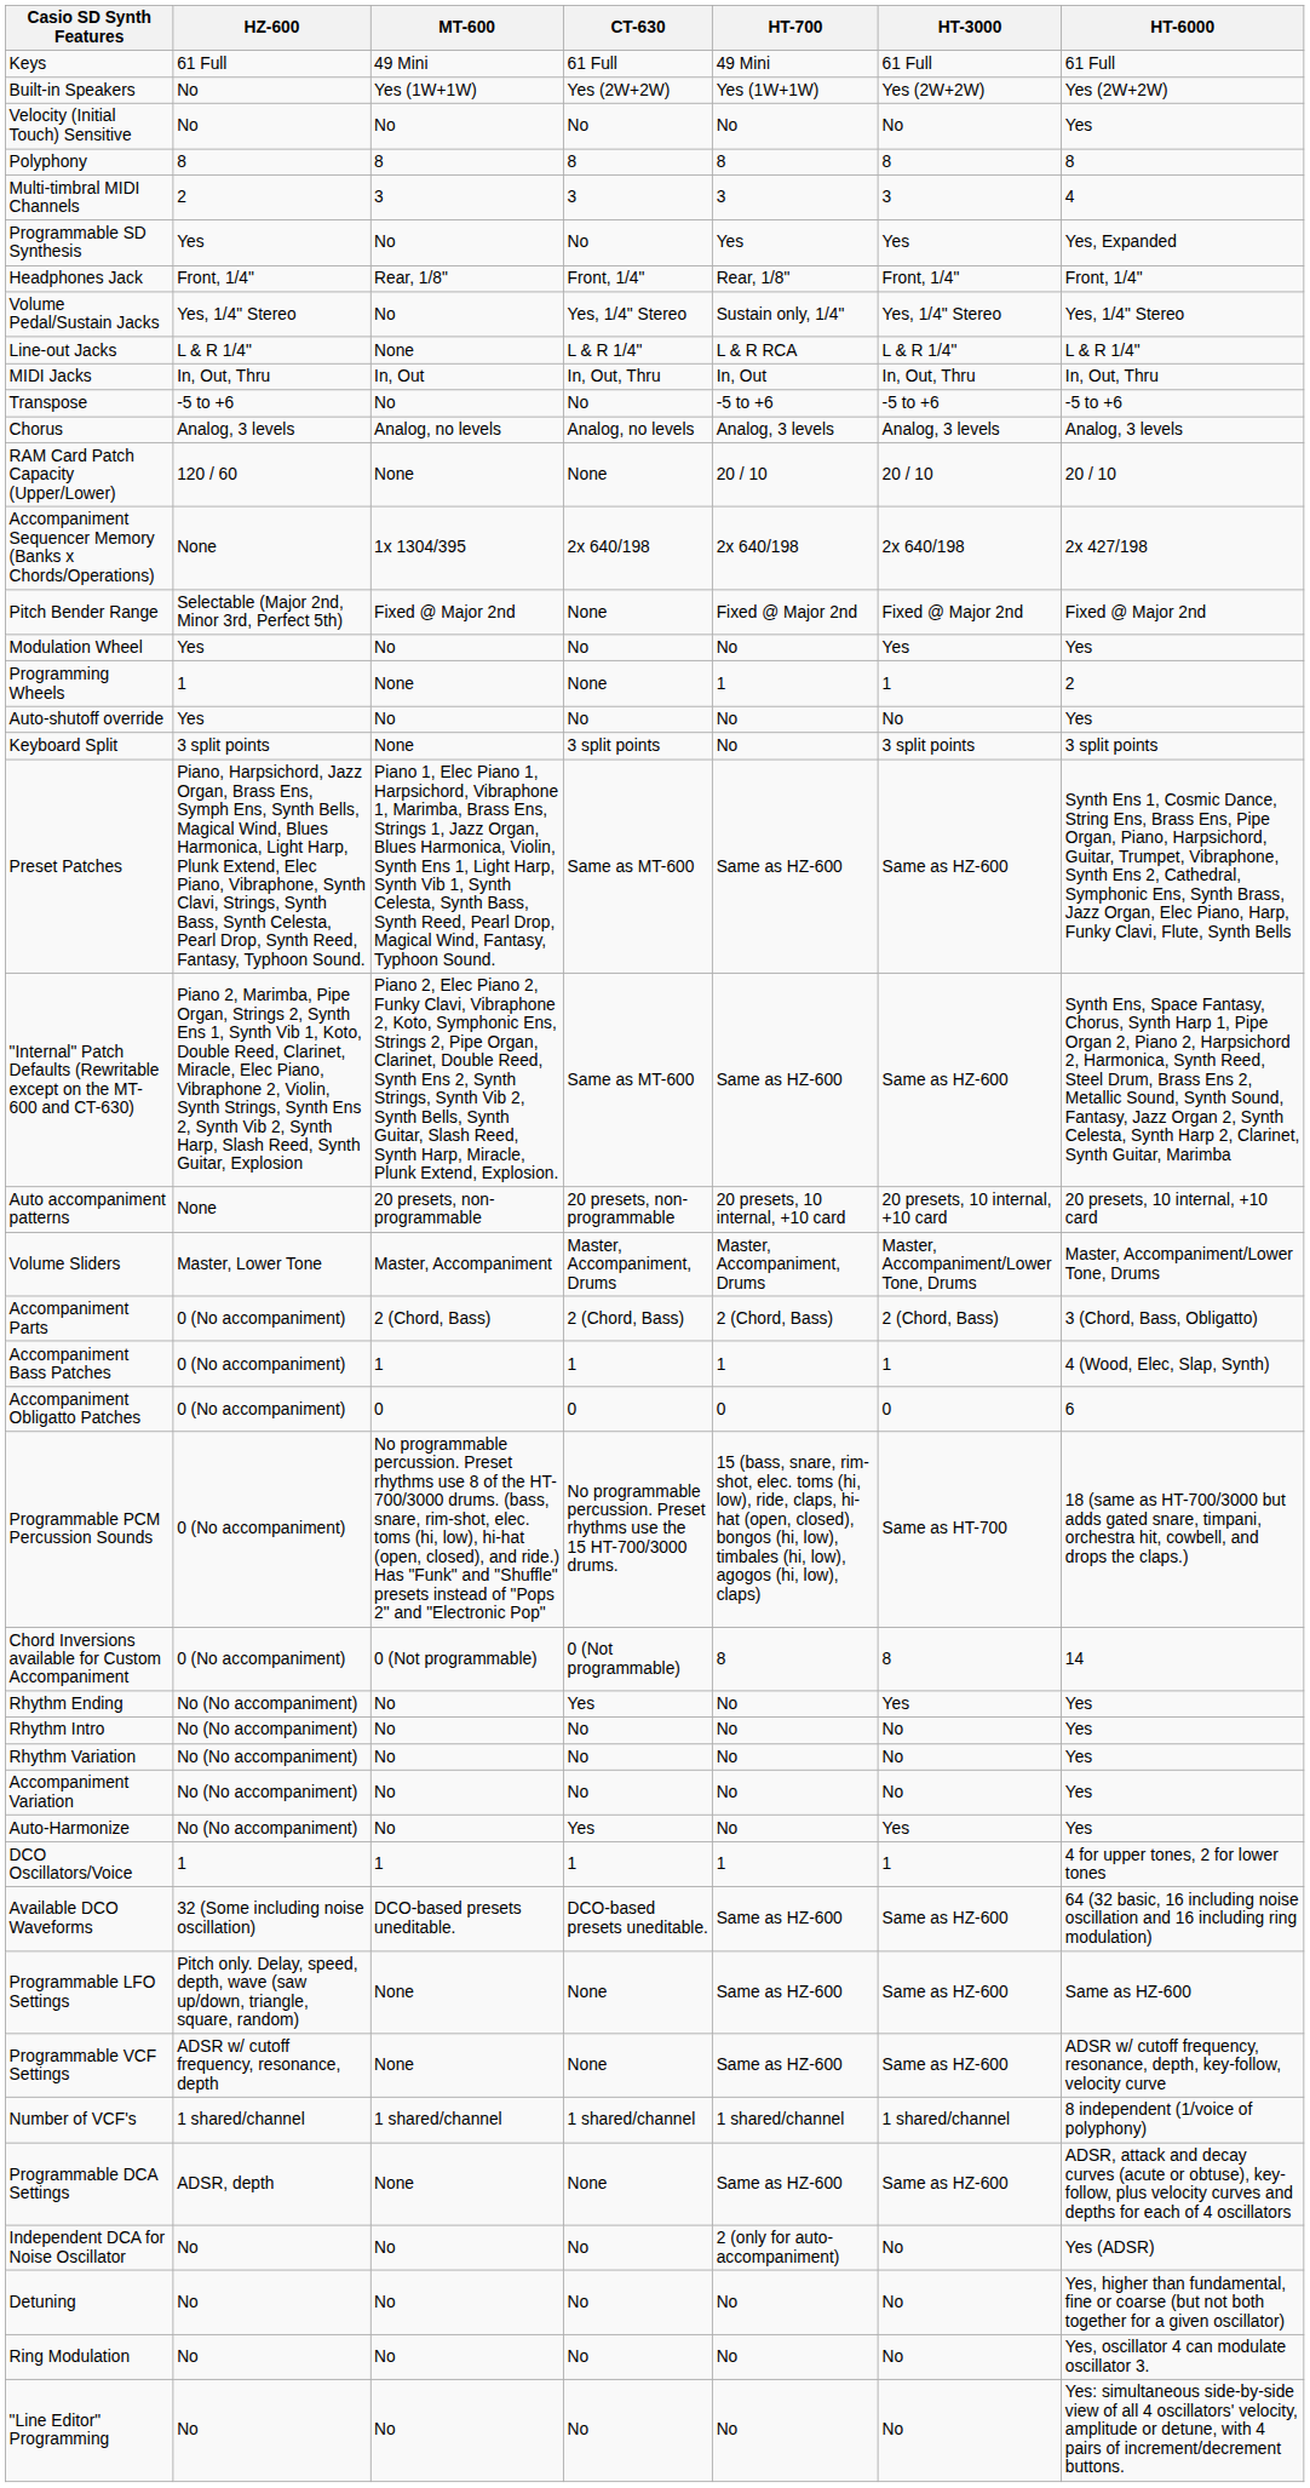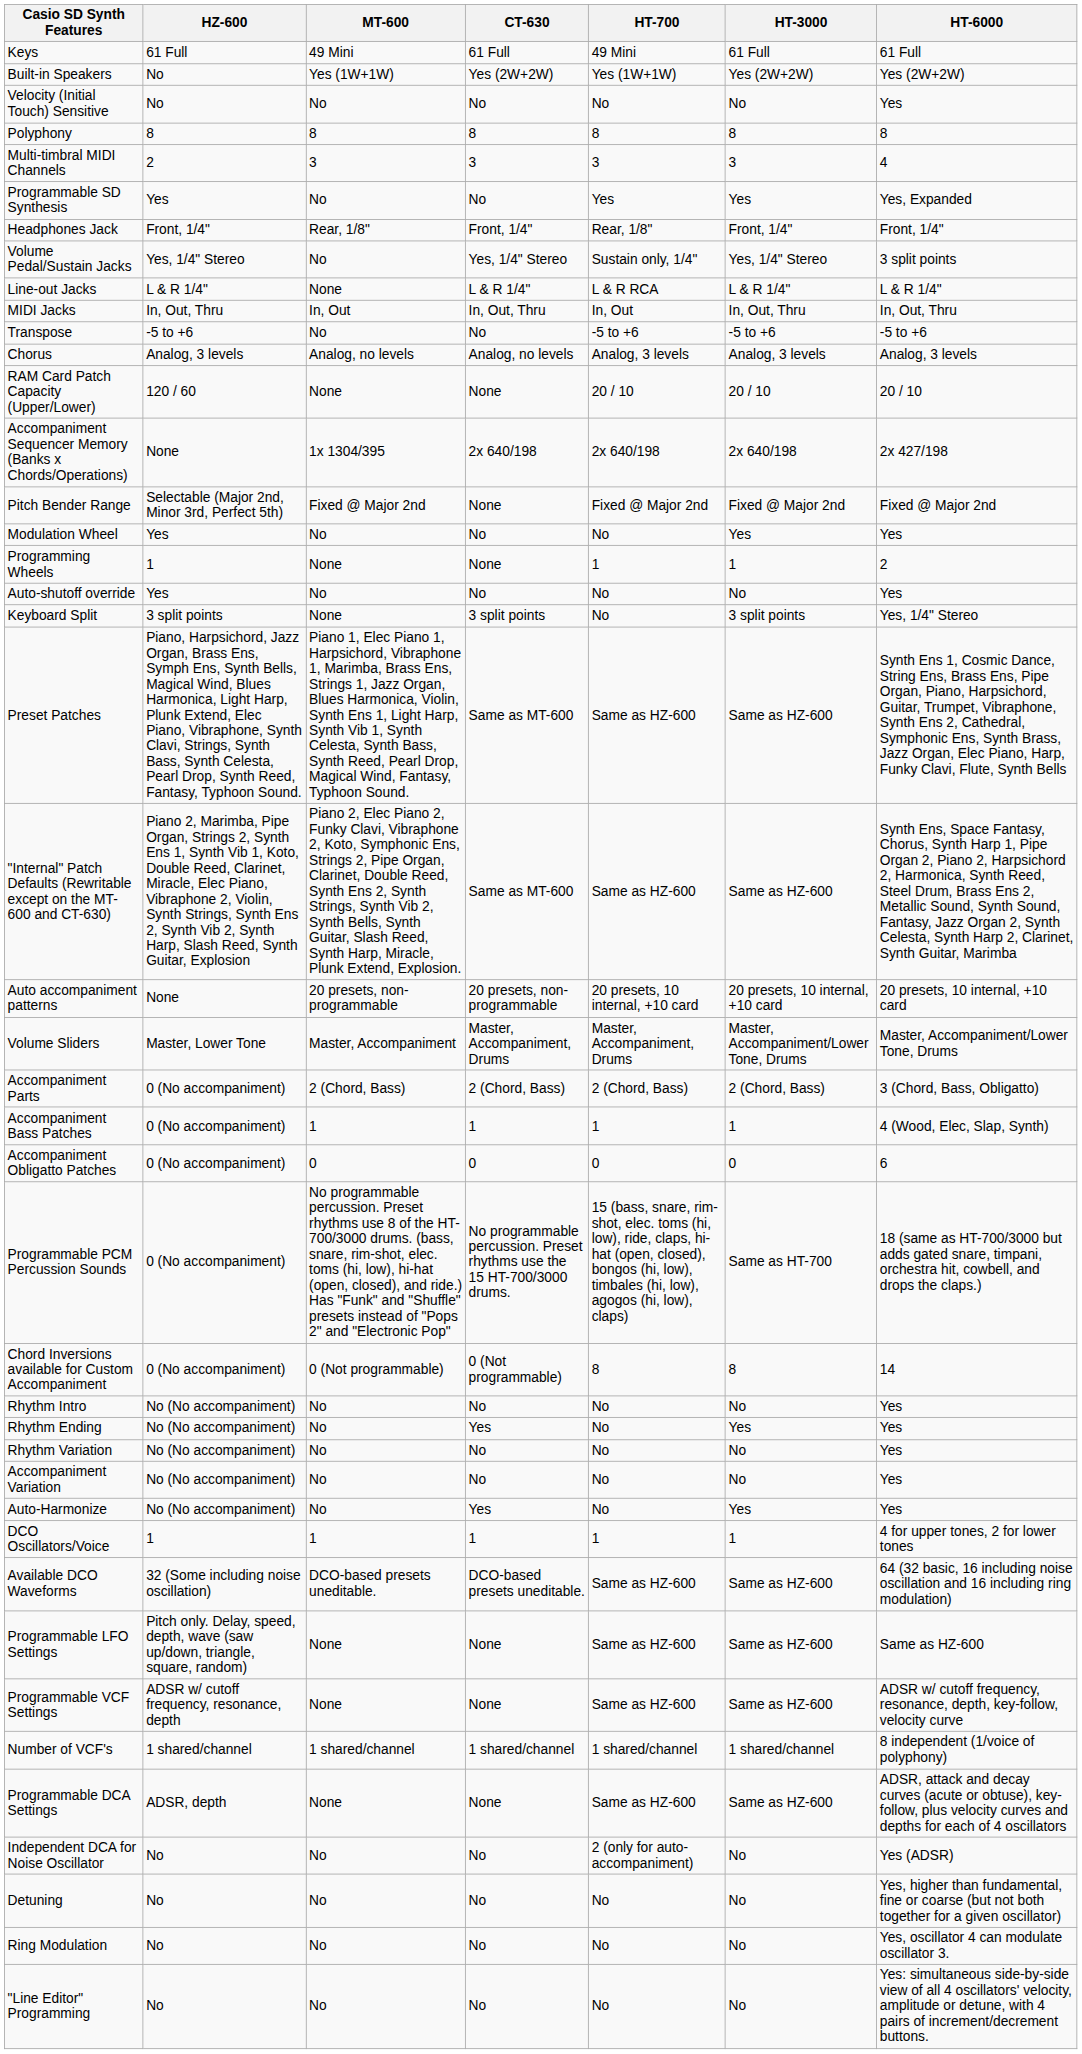Volume Pedal/Sustain Jacks | HT-6000: Yes, 1/4" Stereo -> 3 split points
Keyboard Split | HT-6000: 3 split points -> Yes, 1/4" Stereo
rows swapped: Rhythm Intro <-> Rhythm Ending
